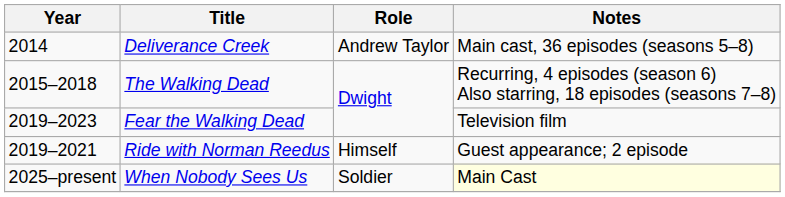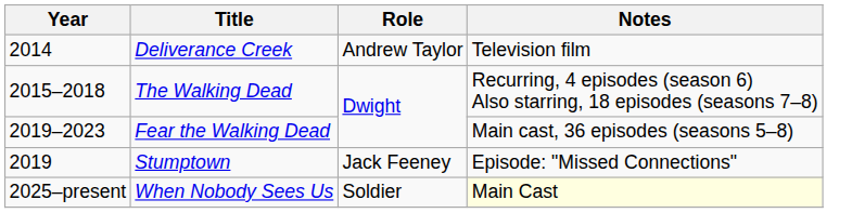Deliverance Creek | Notes: Main cast, 36 episodes (seasons 5–8) -> Television film
Fear the Walking Dead | Notes: Television film -> Main cast, 36 episodes (seasons 5–8)
- row: 2019–2021 | Ride with Norman Reedus | Himself | Guest appearance; 2 episode
+ row: 2019 | Stumptown | Jack Feeney | Episode: "Missed Connections"
